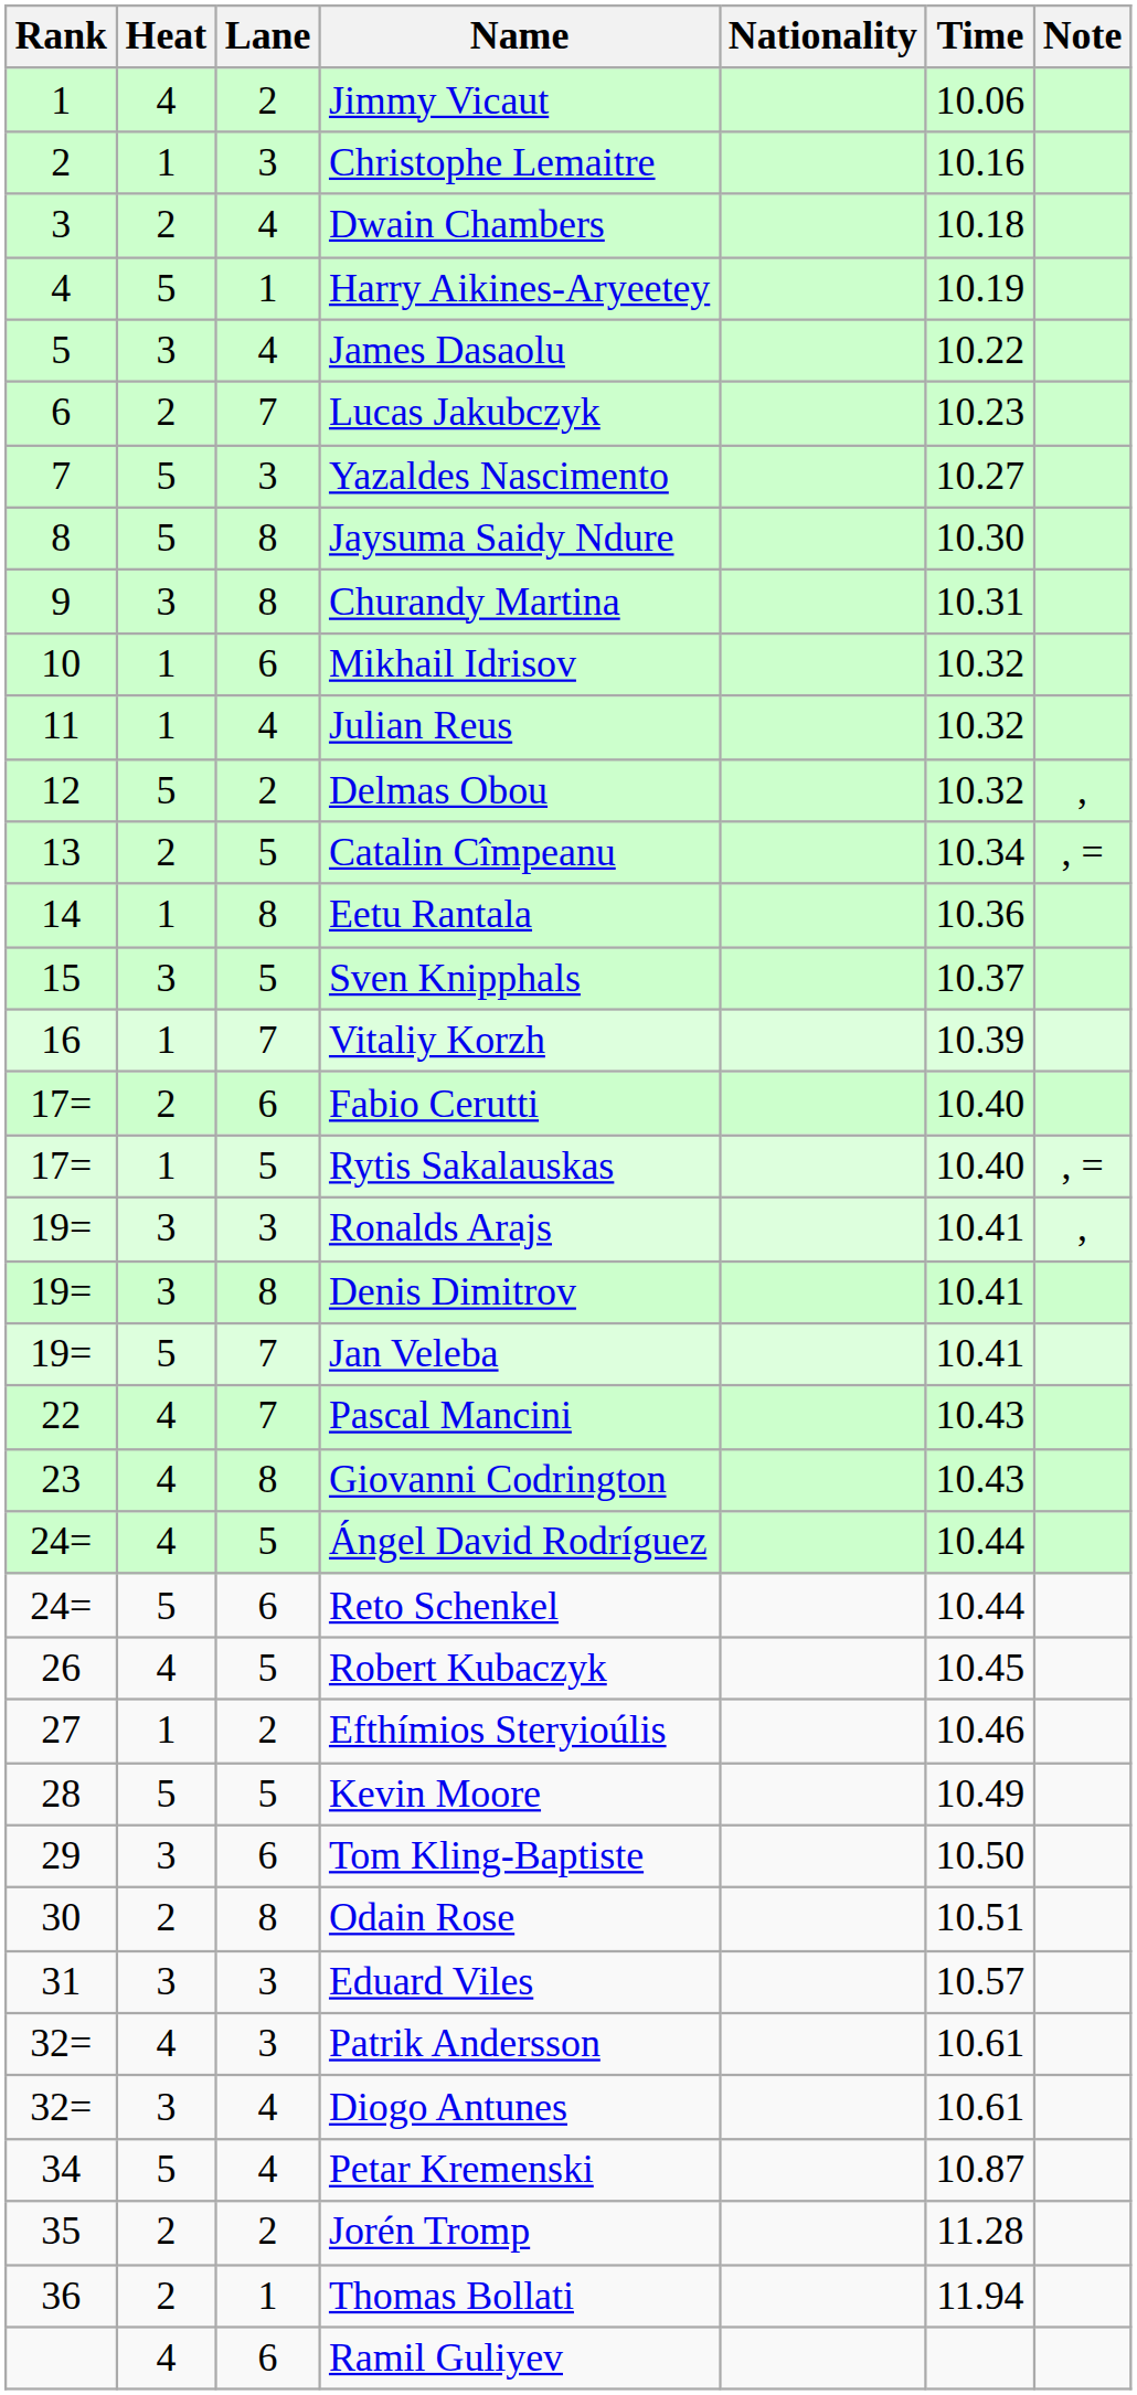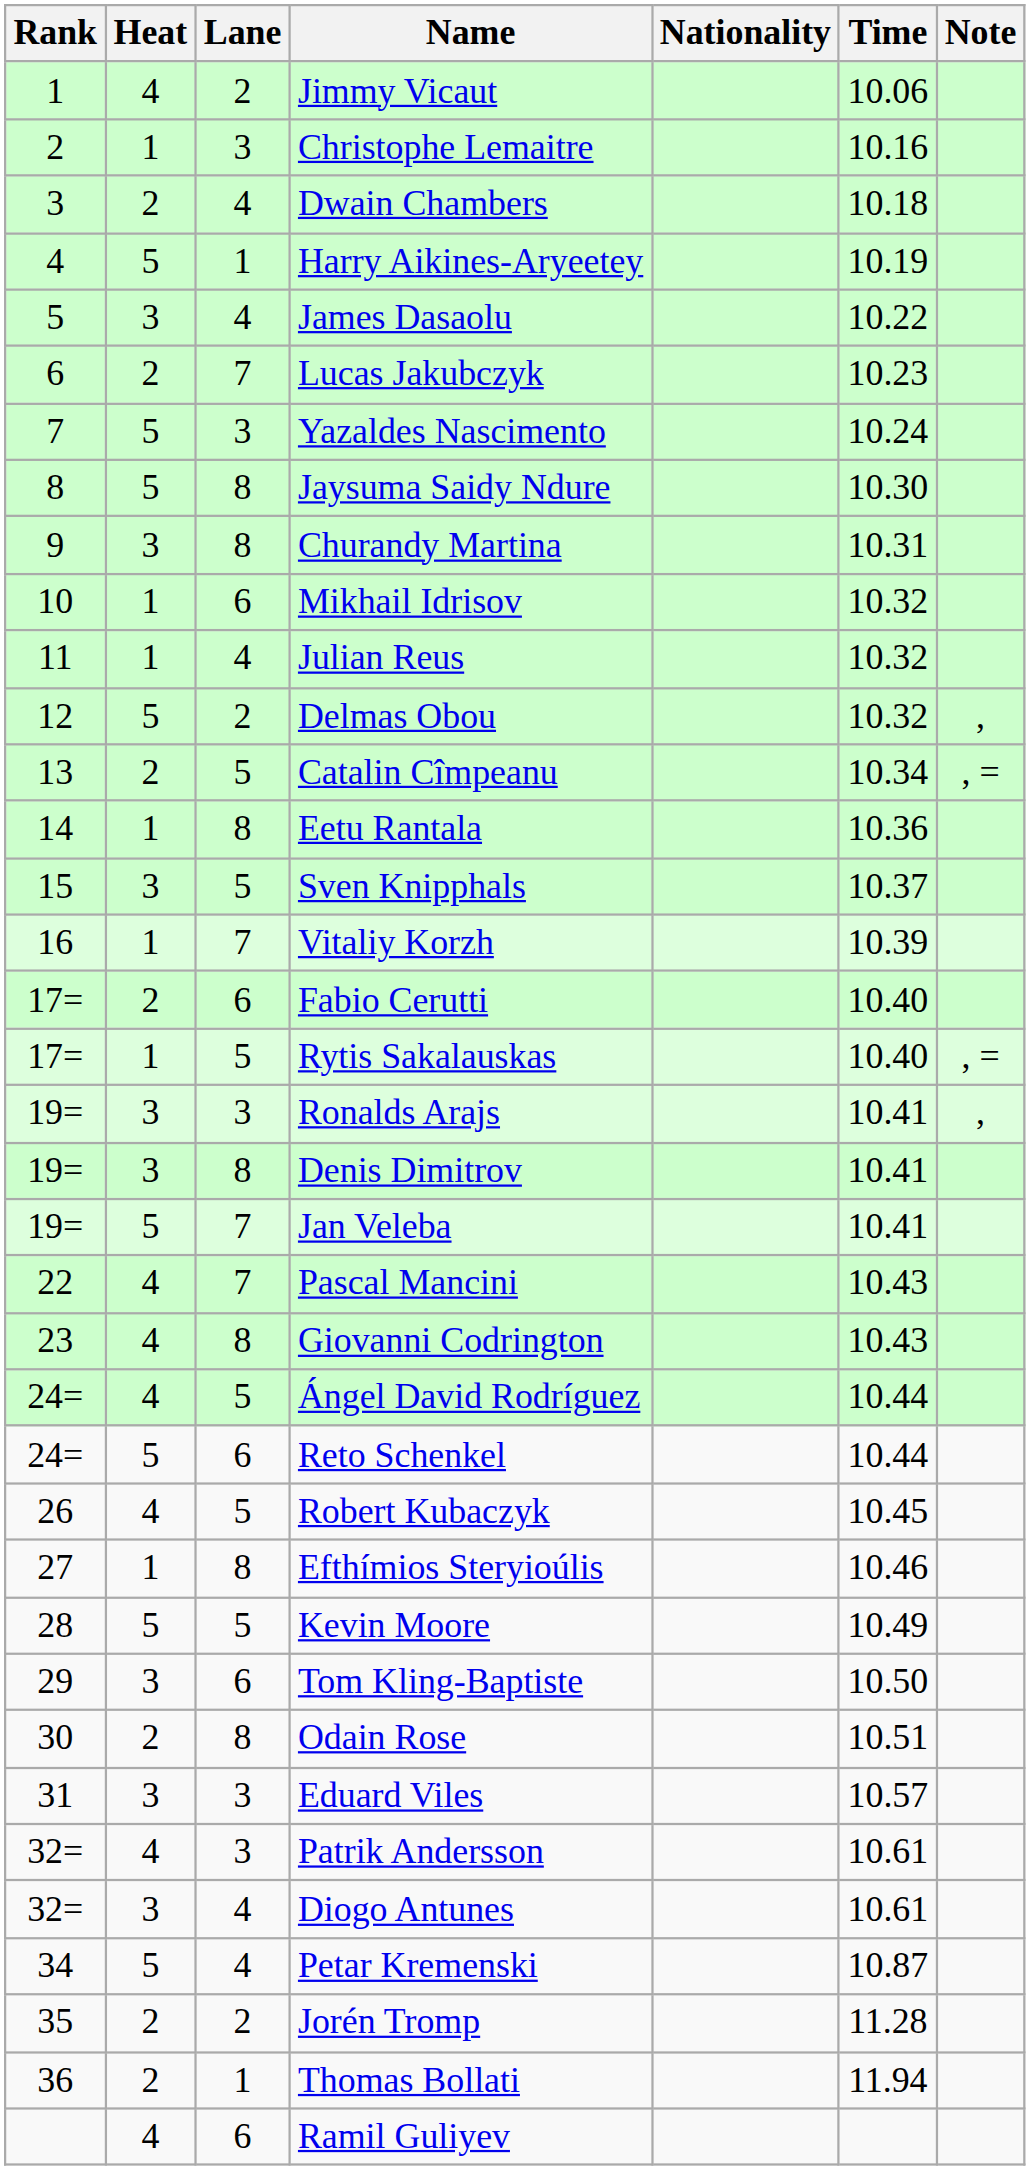Yazaldes Nascimento | Time: 10.27 -> 10.24
Efthímios Steryioúlis | Lane: 2 -> 8
